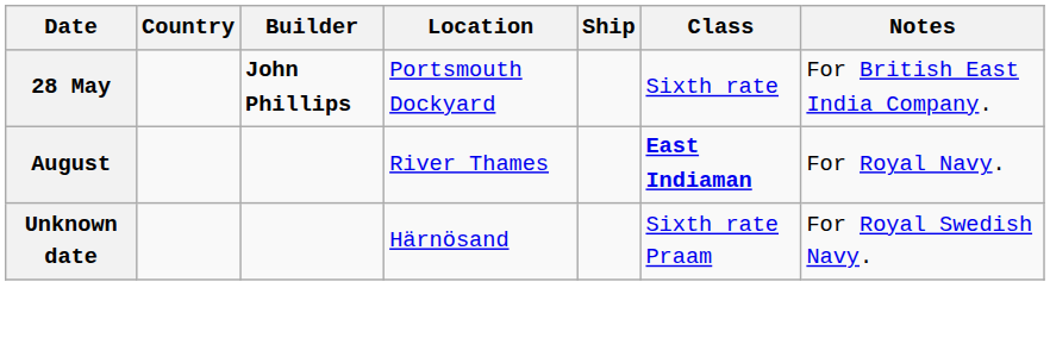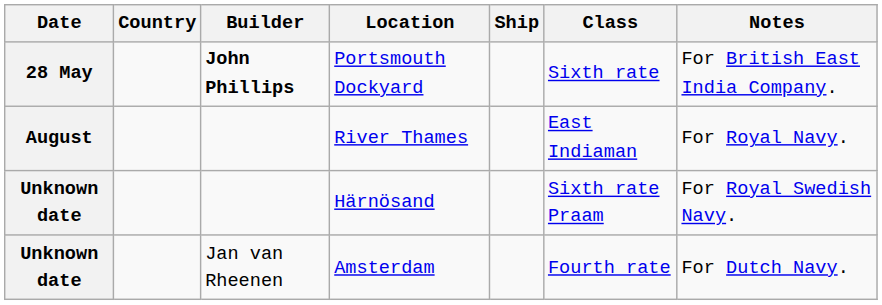River Thames | Class: bold -> normal
+ row: Unknown date | Jan van Rheenen | Amsterdam | Fourth rate | For Dutch Navy.
